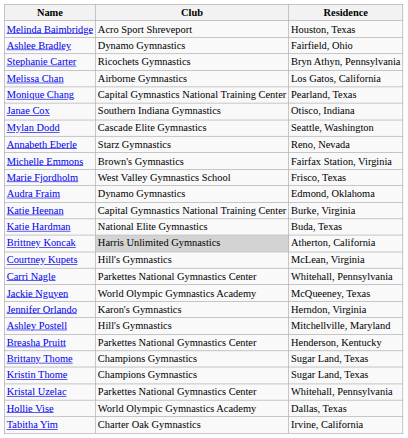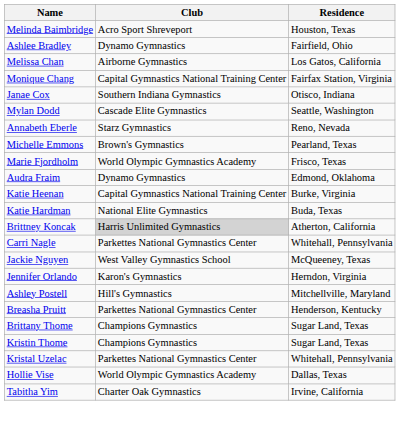- row: Stephanie Carter | Ricochets Gymnastics | Bryn Athyn, Pennsylvania
Monique Chang | Residence: Pearland, Texas -> Fairfax Station, Virginia
Michelle Emmons | Residence: Fairfax Station, Virginia -> Pearland, Texas
Marie Fjordholm | Club: West Valley Gymnastics School -> World Olympic Gymnastics Academy
- row: Courtney Kupets | Hill's Gymnastics | McLean, Virginia
Jackie Nguyen | Club: World Olympic Gymnastics Academy -> West Valley Gymnastics School
